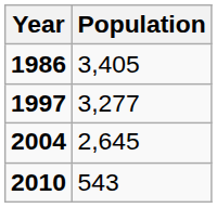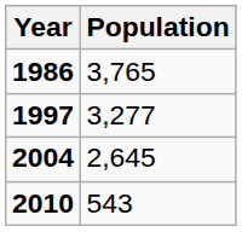1986 | Population: 3,405 -> 3,765
